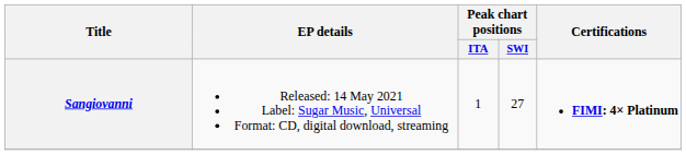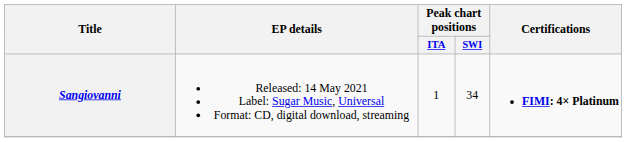Sangiovanni | Peak chart positions / SWI: 27 -> 34
